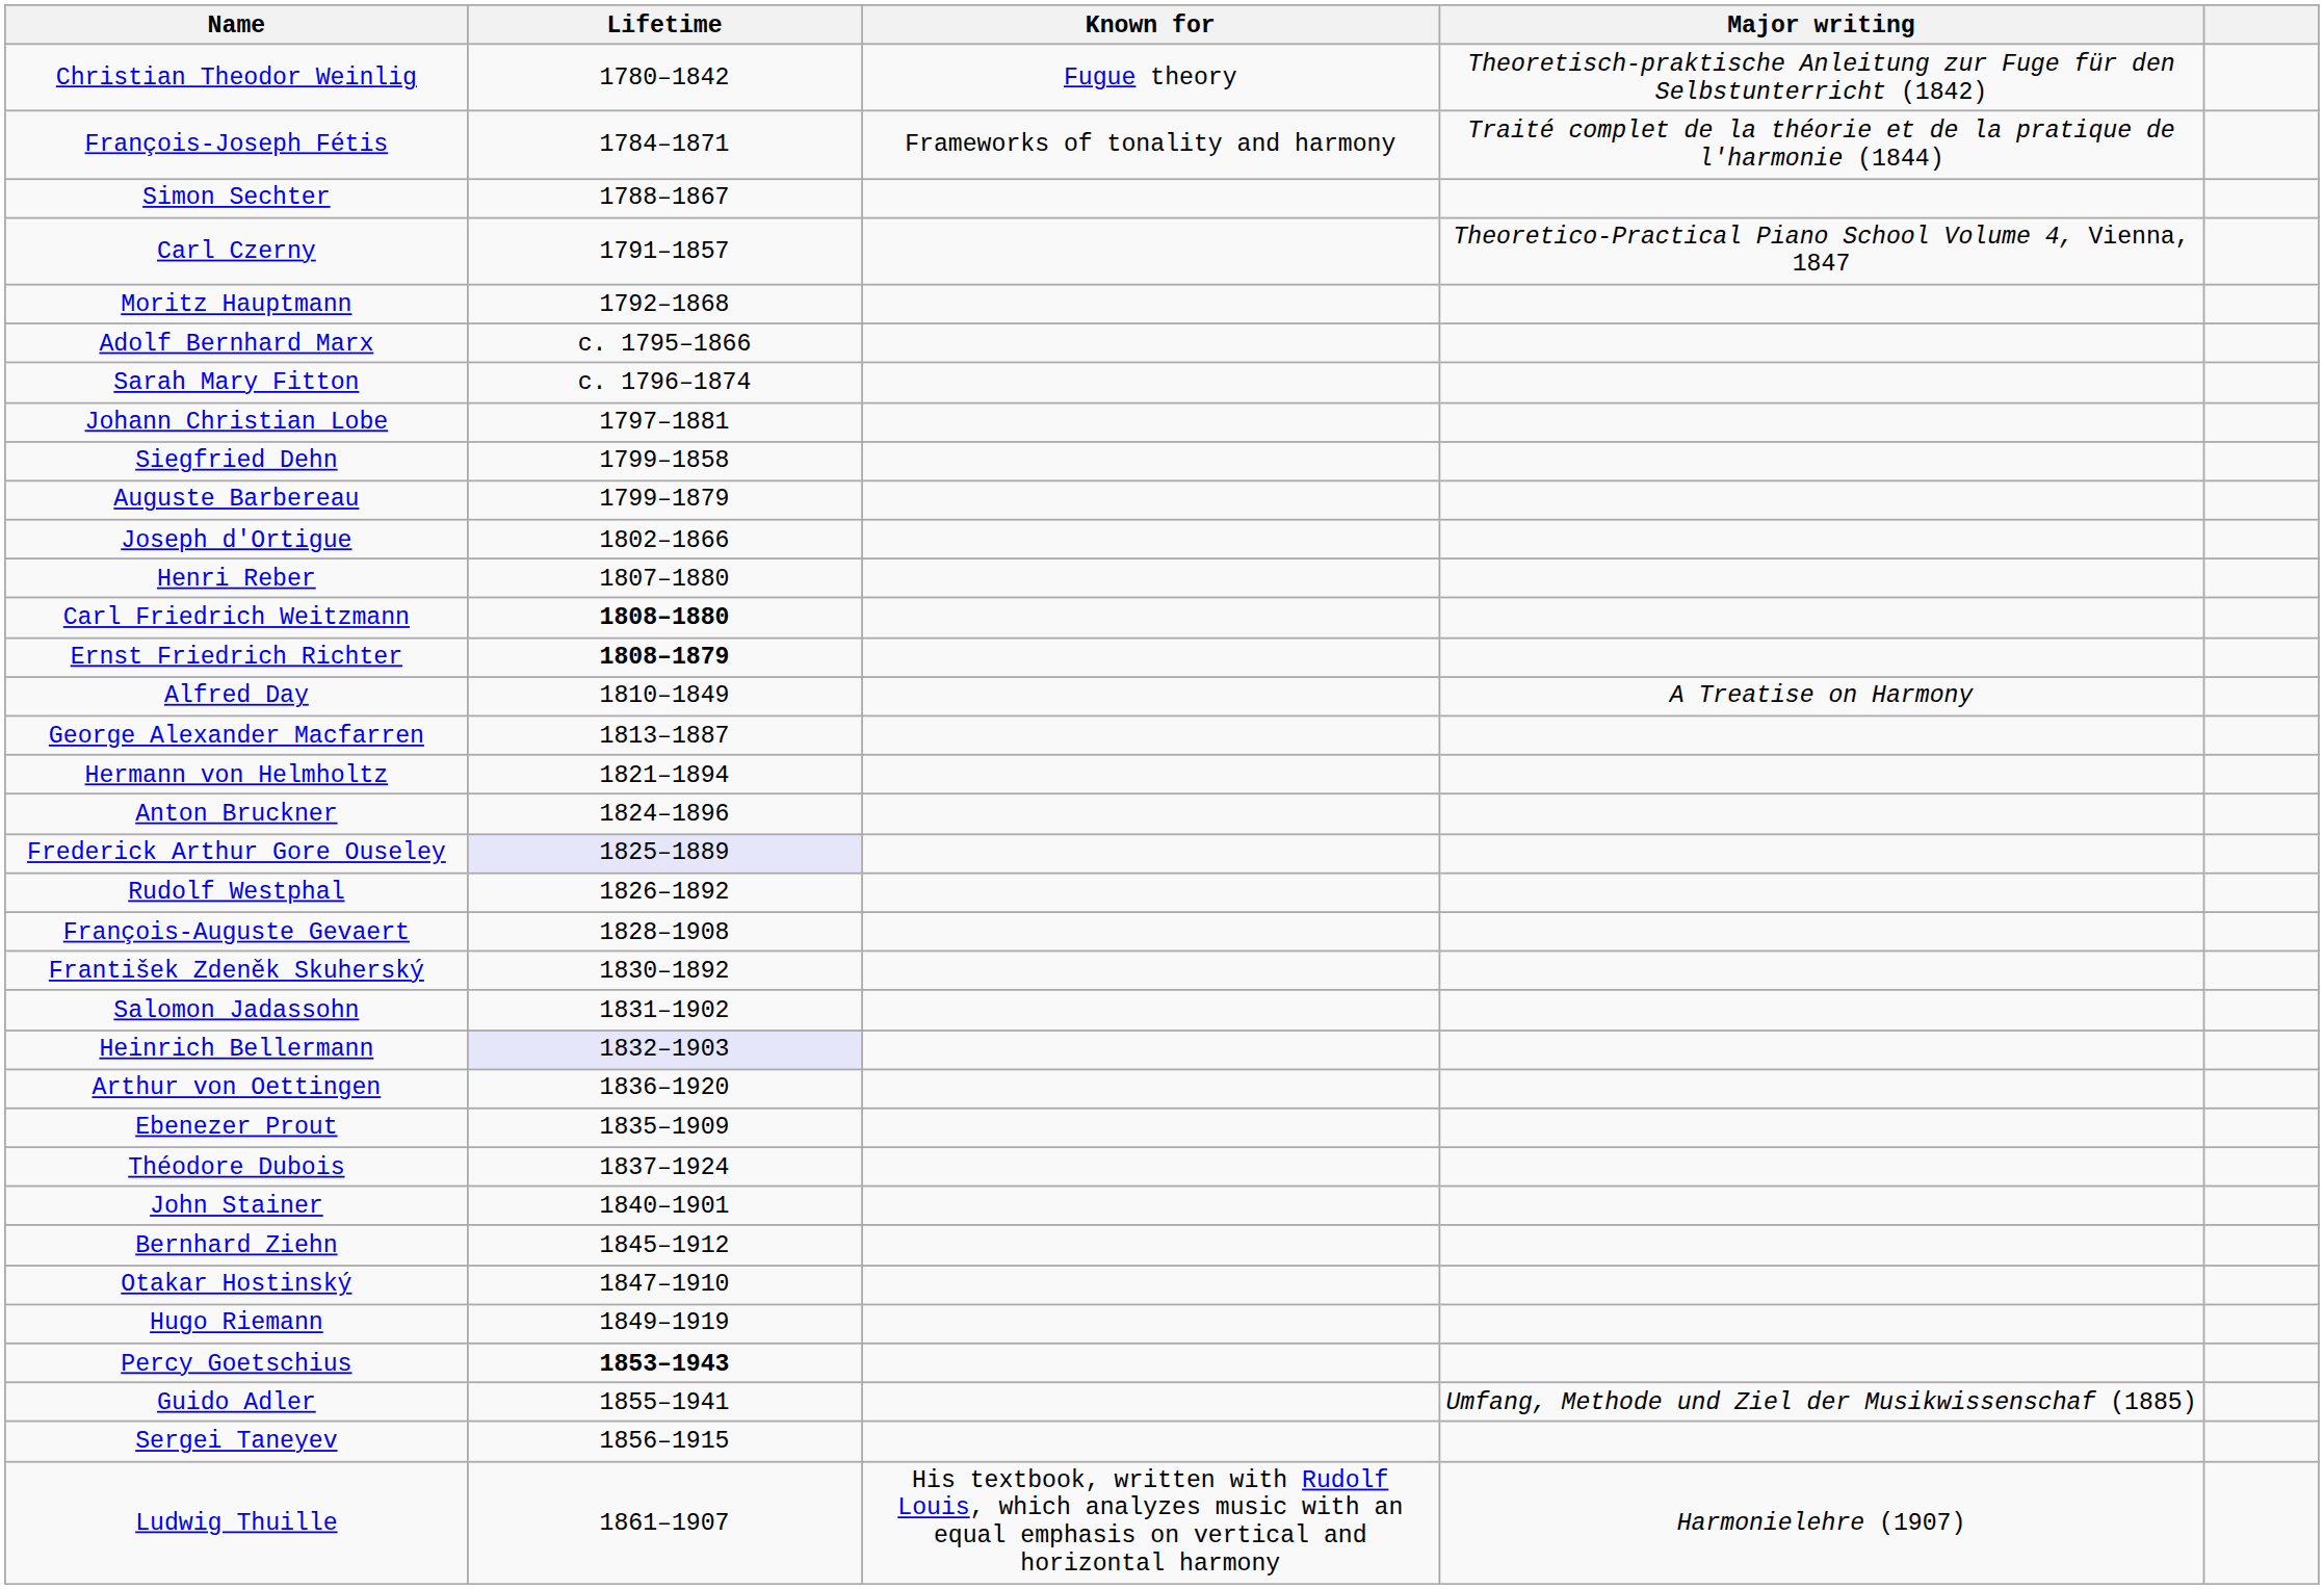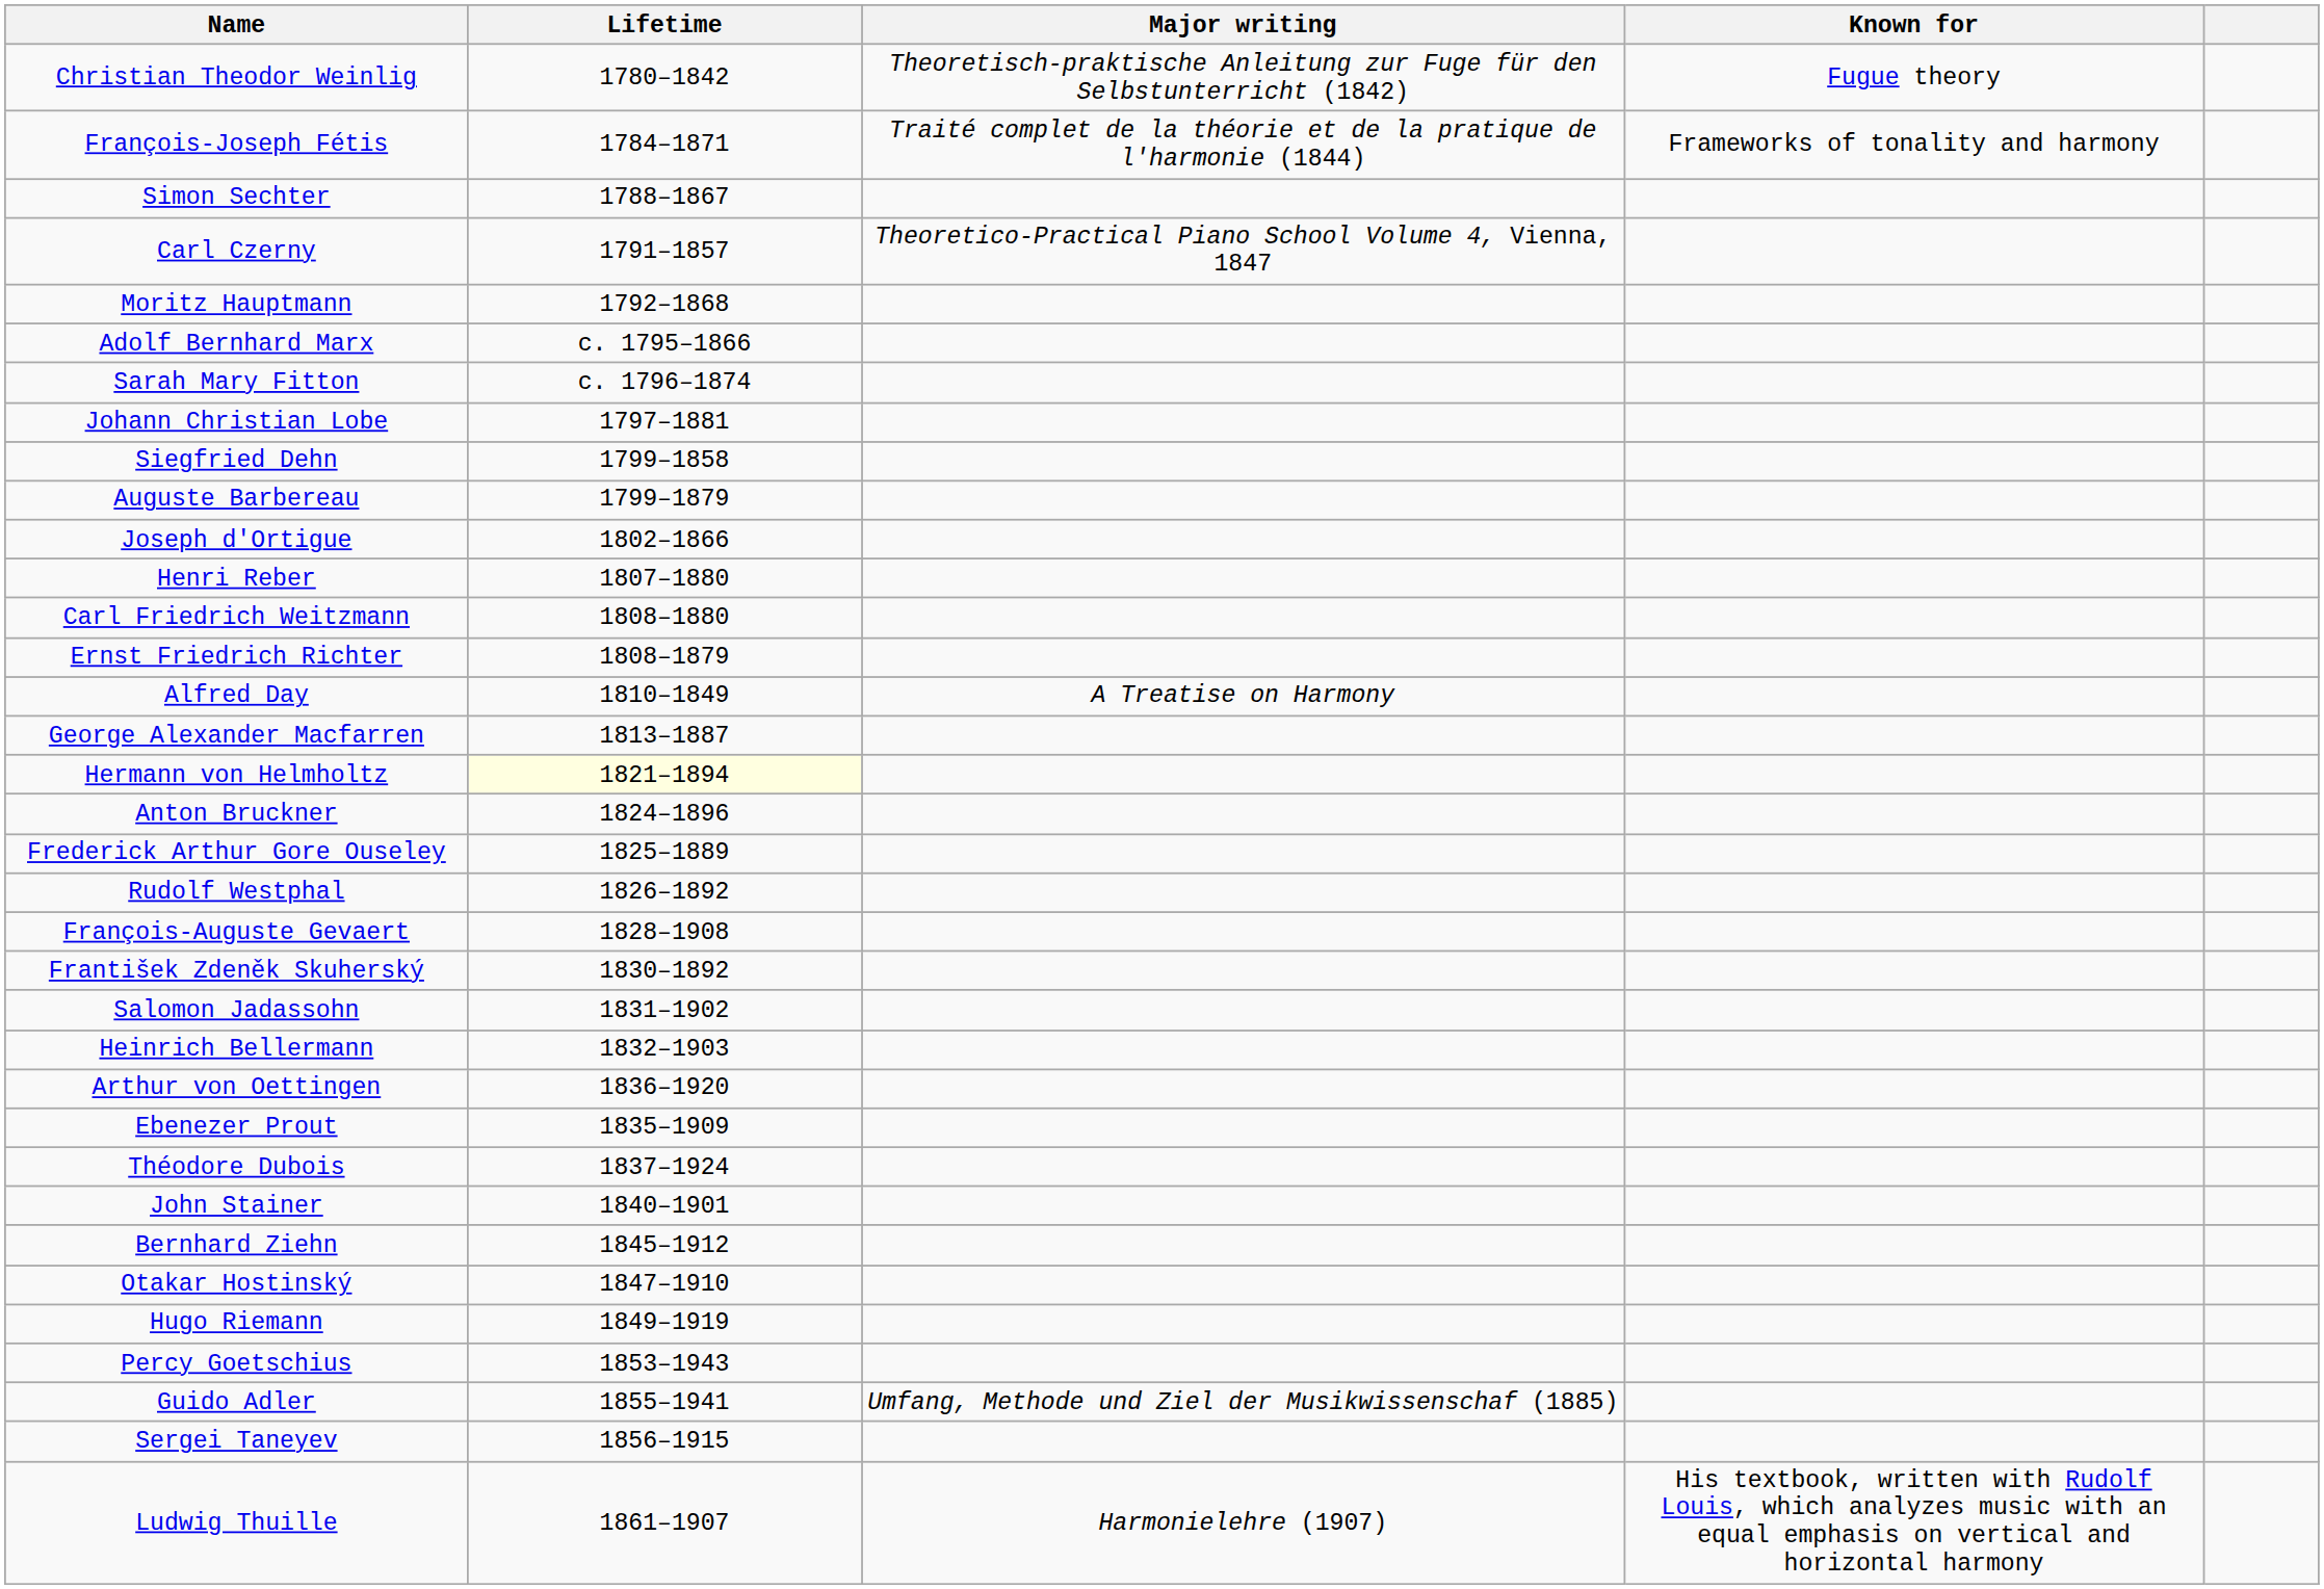columns swapped: Major writing <-> Known for
Carl Friedrich Weitzmann | Lifetime: bold -> normal
Ernst Friedrich Richter | Lifetime: bold -> normal
Hermann von Helmholtz | Lifetime: no background -> lightyellow background
Frederick Arthur Gore Ouseley | Lifetime: lavender background -> no background
Heinrich Bellermann | Lifetime: lavender background -> no background
Percy Goetschius | Lifetime: bold -> normal
